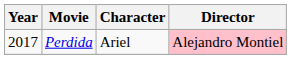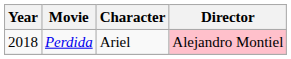Perdida | Year: 2017 -> 2018
